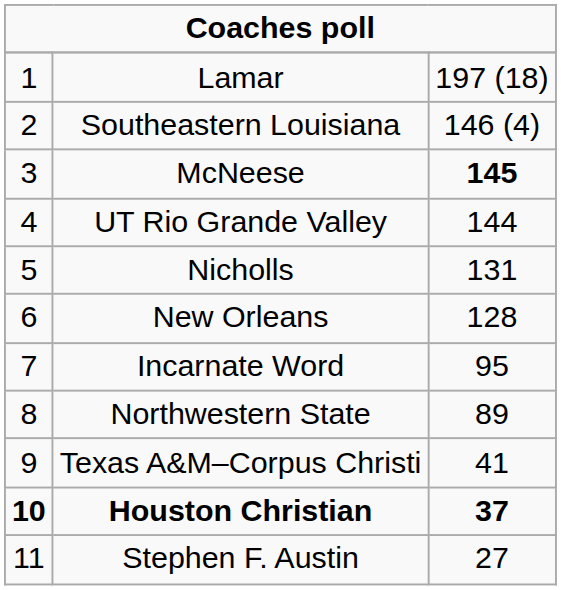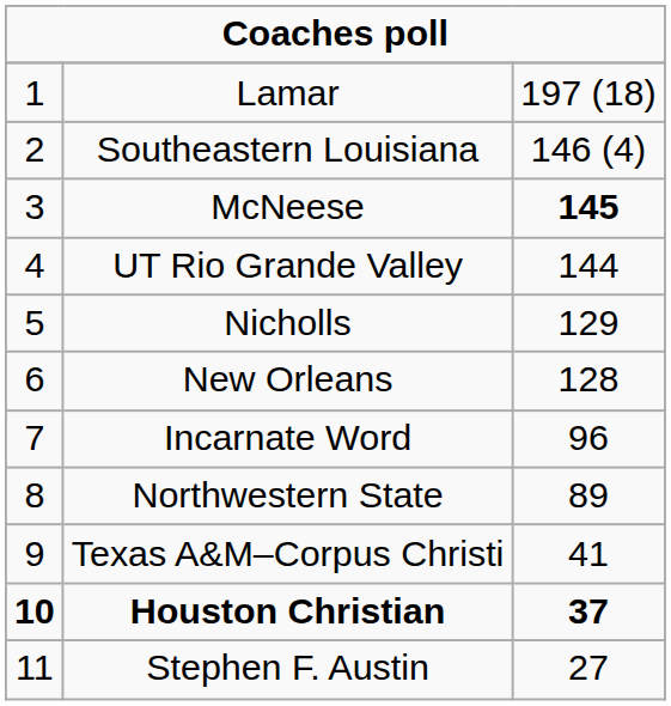Nicholls | column 3: 131 -> 129
Incarnate Word | column 3: 95 -> 96
